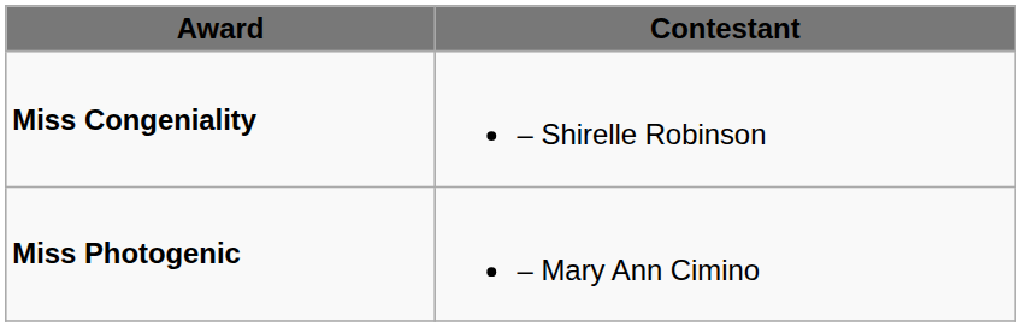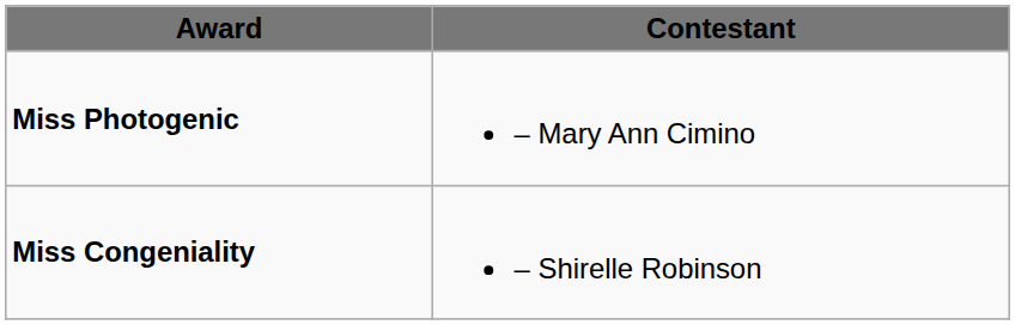rows swapped: Miss Congeniality <-> Miss Photogenic
